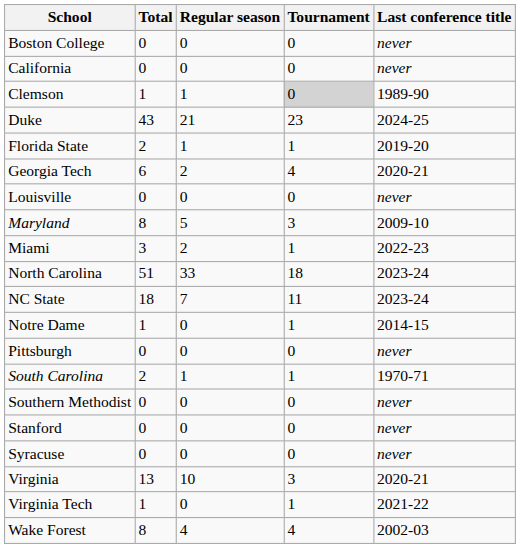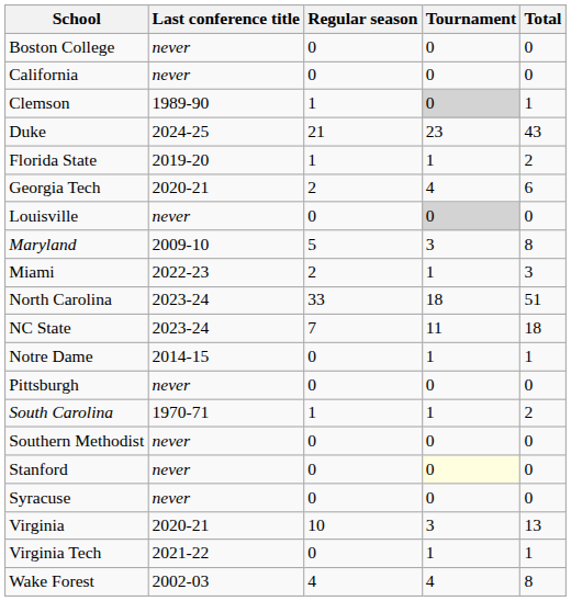columns swapped: Last conference title <-> Total
Louisville | Tournament: no background -> lightgrey background
Stanford | Tournament: no background -> lightyellow background
